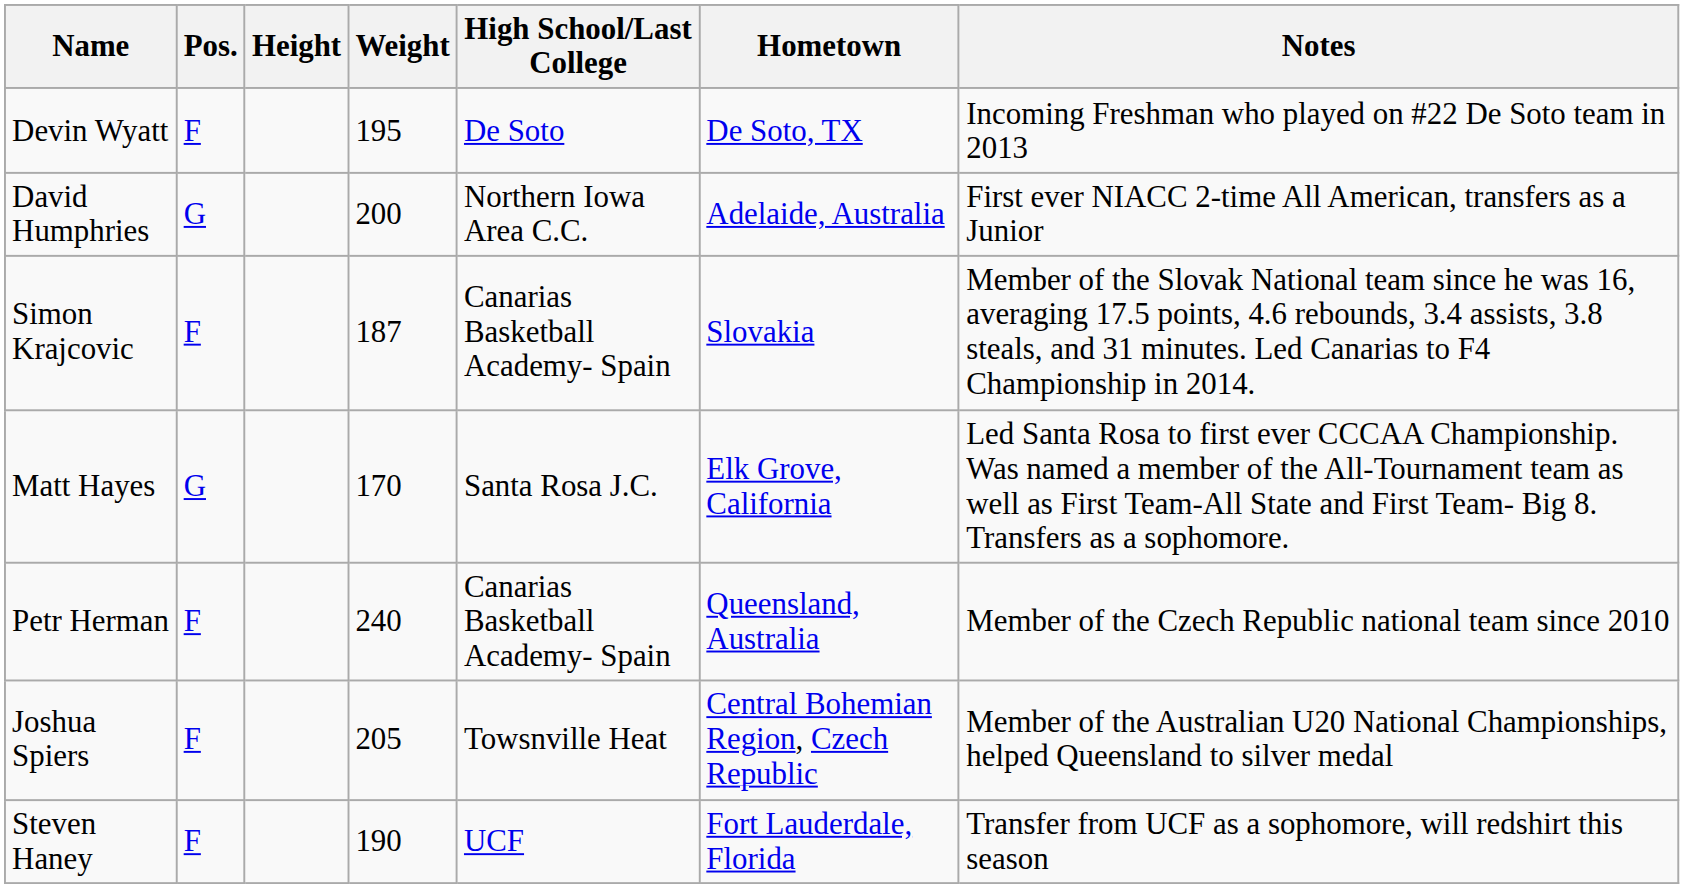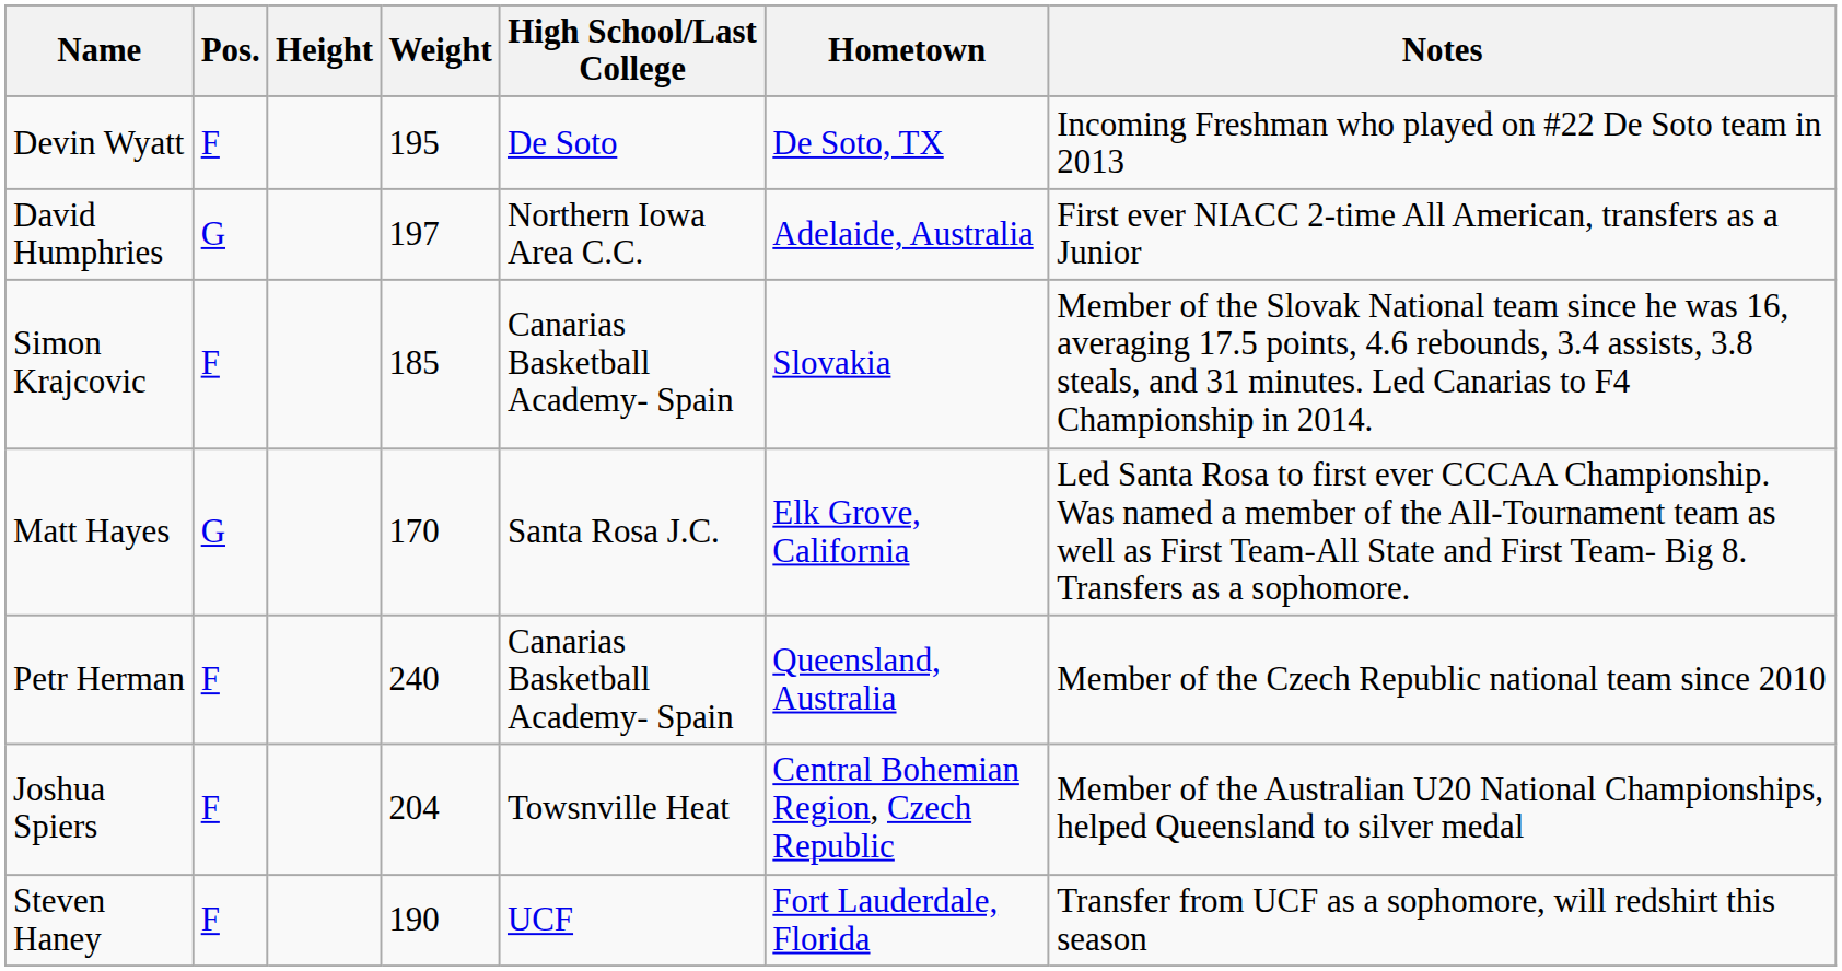David Humphries | Weight: 200 -> 197
Simon Krajcovic | Weight: 187 -> 185
Joshua Spiers | Weight: 205 -> 204
